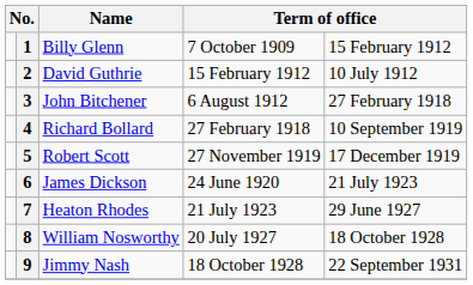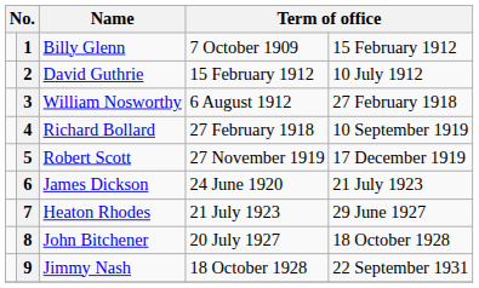3 | Name: John Bitchener -> William Nosworthy
8 | Name: William Nosworthy -> John Bitchener
